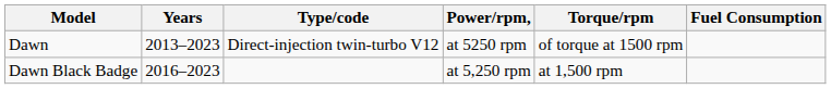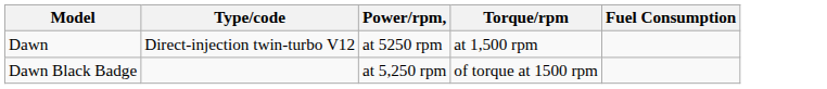- column: Years | 2013–2023 | 2016–2023
Dawn | Torque/rpm: of torque at 1500 rpm -> at 1,500 rpm
Dawn Black Badge | Torque/rpm: at 1,500 rpm -> of torque at 1500 rpm
